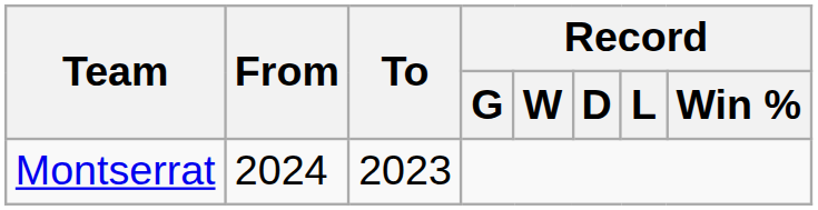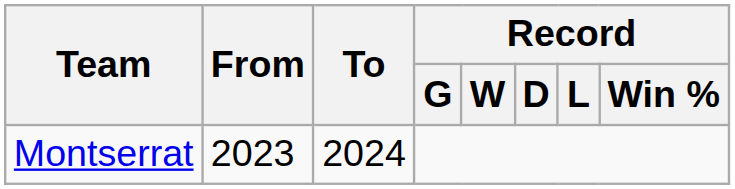Montserrat | From: 2024 -> 2023
Montserrat | To: 2023 -> 2024
